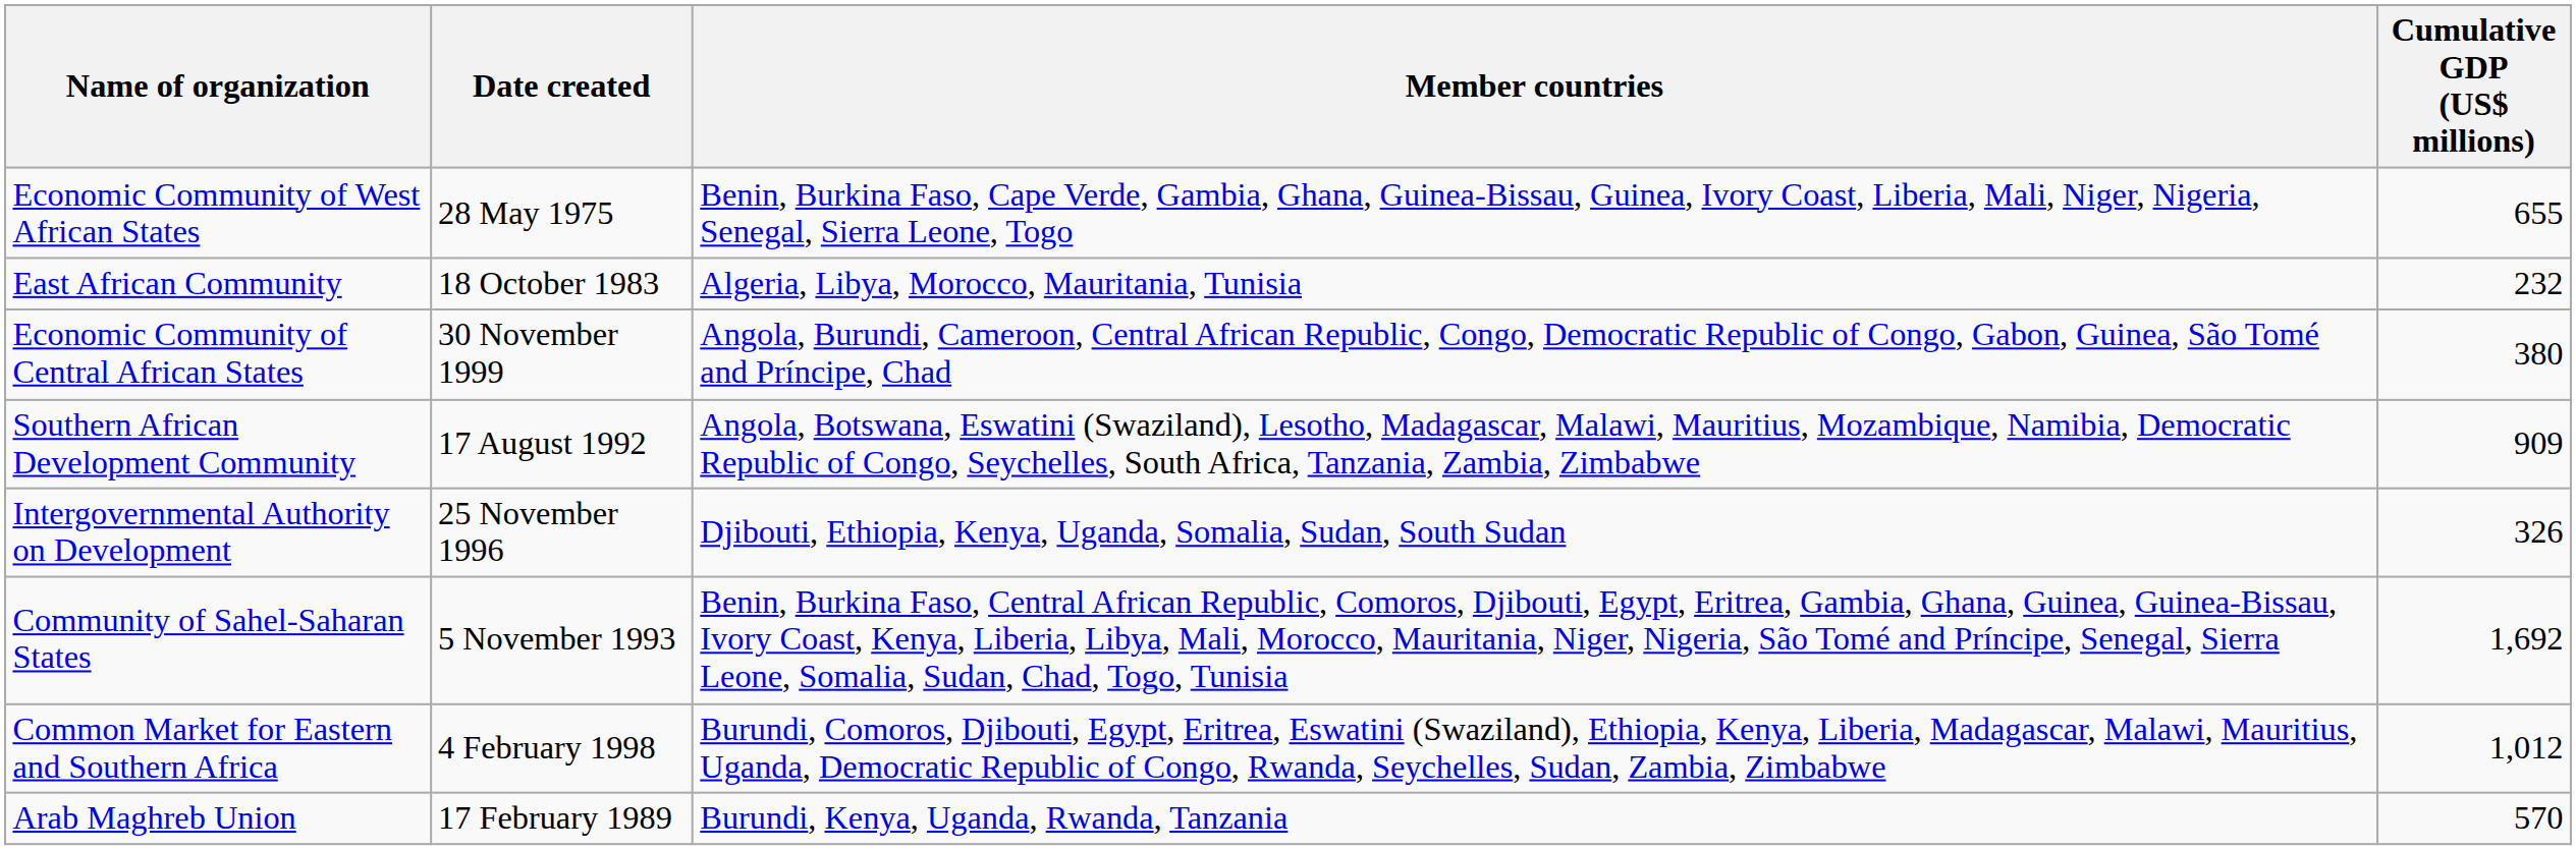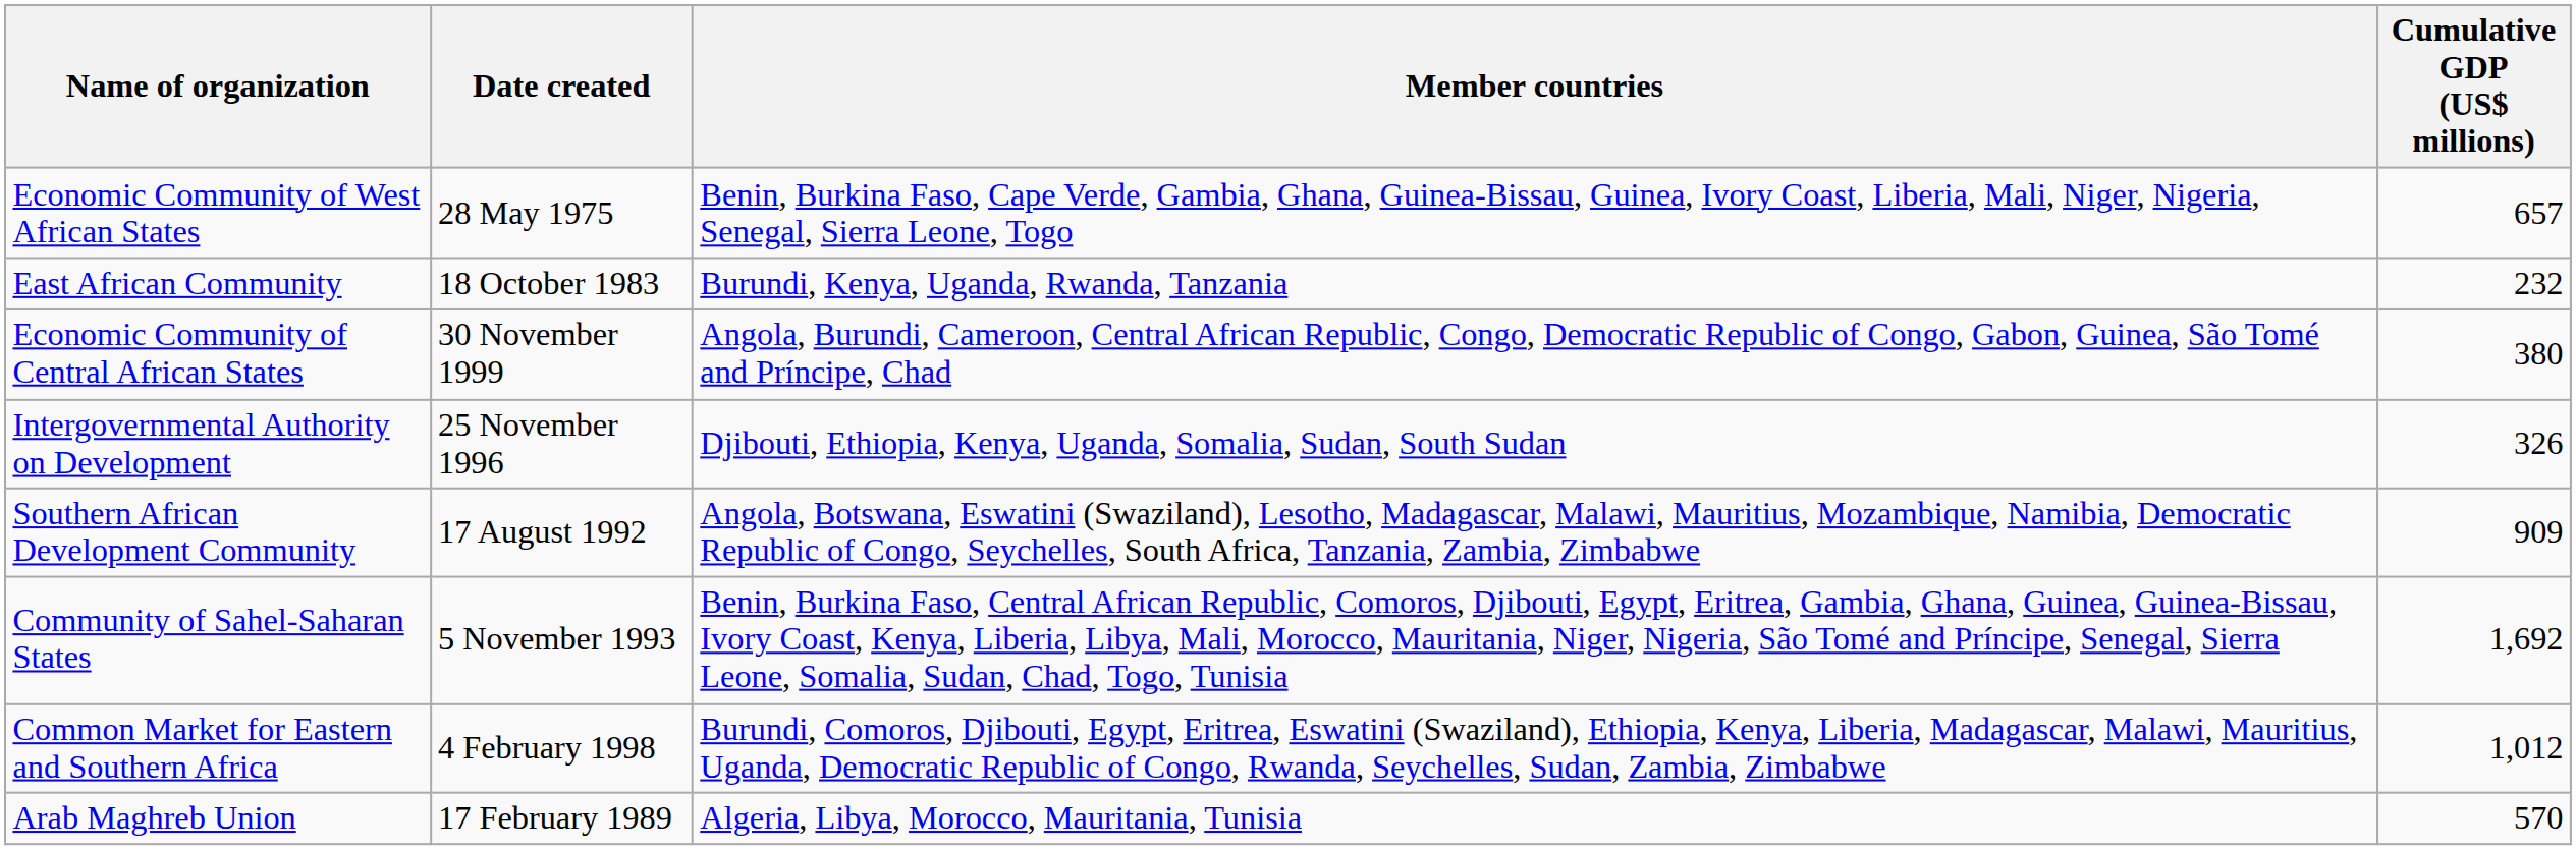Economic Community of West African States | Cumulative GDP (US$ millions): 655 -> 657
East African Community | Member countries: Algeria, Libya, Morocco, Mauritania, Tunisia -> Burundi, Kenya, Uganda, Rwanda, Tanzania
rows swapped: Southern African Development Community <-> Intergovernmental Authority on Development
Arab Maghreb Union | Member countries: Burundi, Kenya, Uganda, Rwanda, Tanzania -> Algeria, Libya, Morocco, Mauritania, Tunisia
